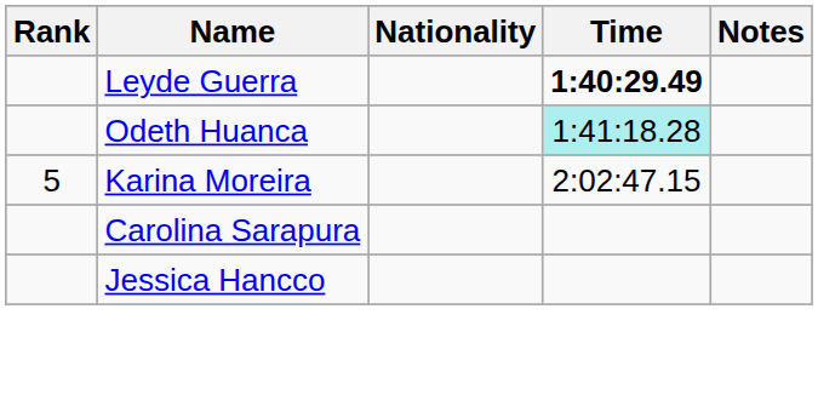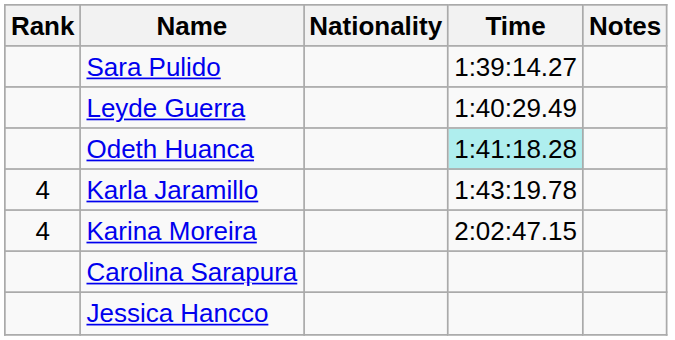+ row: Sara Pulido | 1:39:14.27
Leyde Guerra | Time: bold -> normal
+ row: 4 | Karla Jaramillo | 1:43:19.78
Karina Moreira | Rank: 5 -> 4
